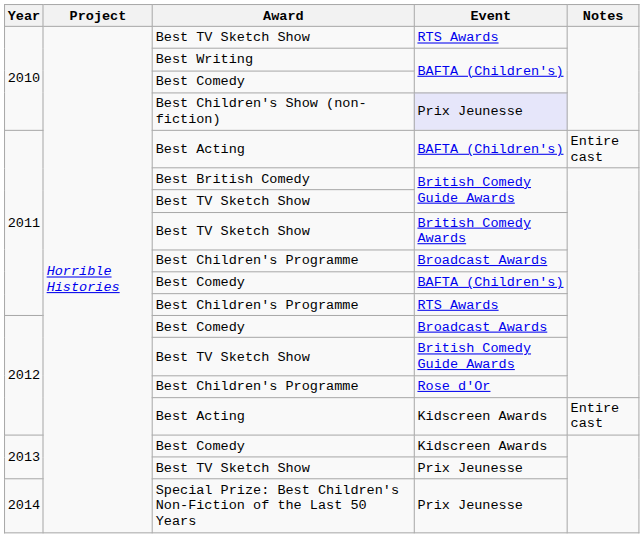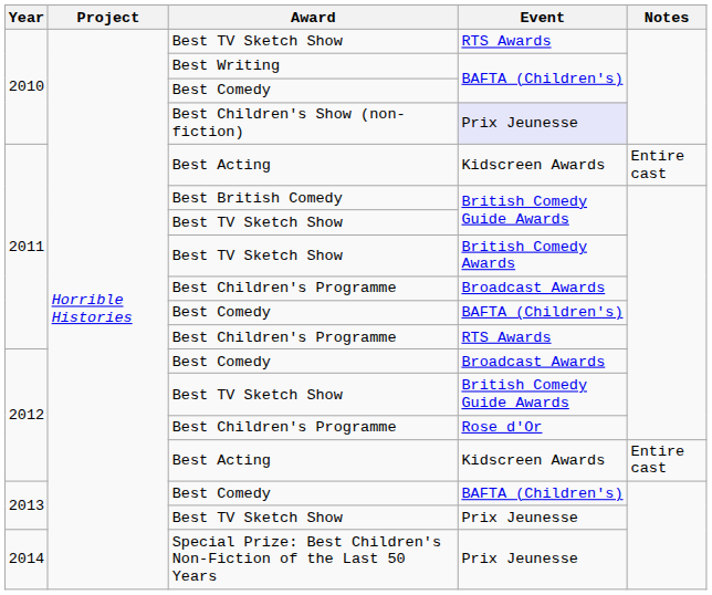2011 / Best Acting | Event: BAFTA (Children's) -> Kidscreen Awards
2013 / Best Comedy | Event: Kidscreen Awards -> BAFTA (Children's)
